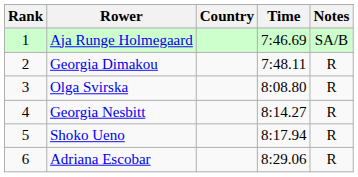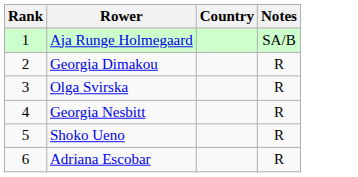- column: Time | 7:46.69 | 7:48.11 | 8:08.80 | 8:14.27 | 8:17.94 | 8:29.06
